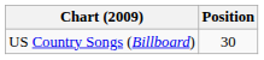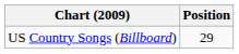US Country Songs (Billboard) | Position: 30 -> 29
